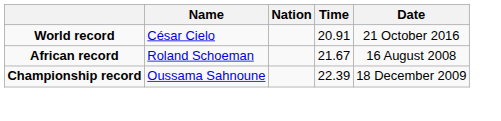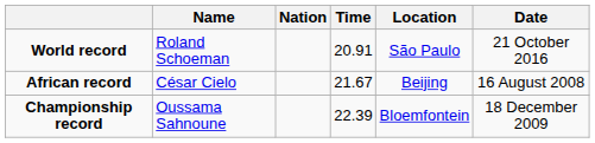+ column: Location | São Paulo | Beijing | Bloemfontein
World record | Name: César Cielo -> Roland Schoeman
African record | Name: Roland Schoeman -> César Cielo
